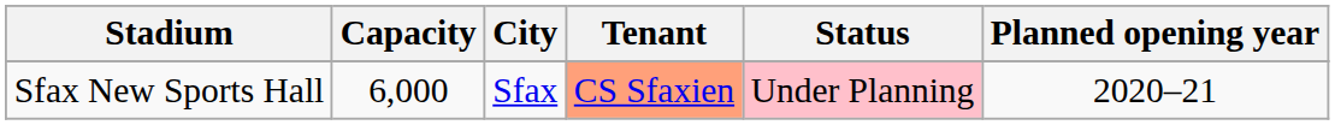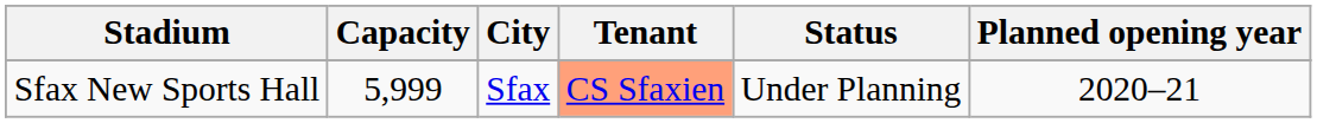Sfax New Sports Hall | Capacity: 6,000 -> 5,999
Sfax New Sports Hall | Status: pink background -> no background
